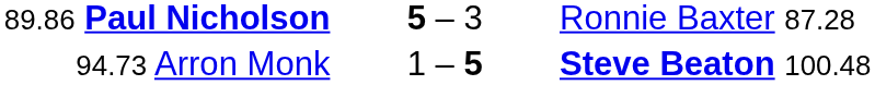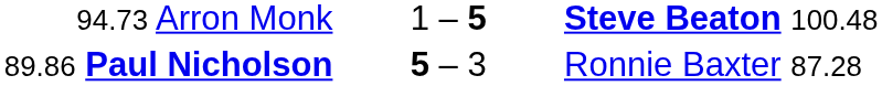rows swapped: 94.73 Arron Monk <-> 89.86 Paul Nicholson
